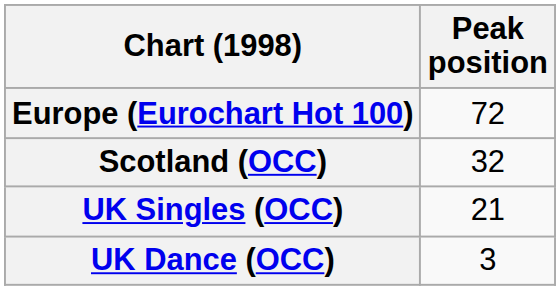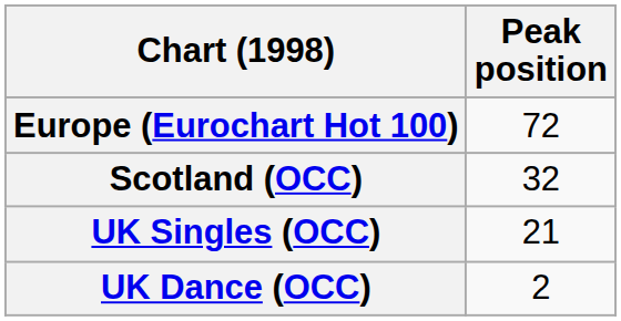UK Dance (OCC) | Peak position: 3 -> 2
